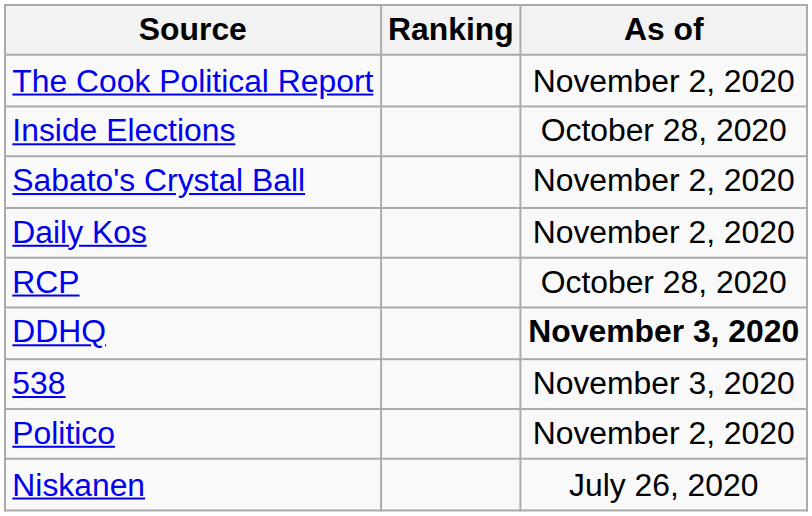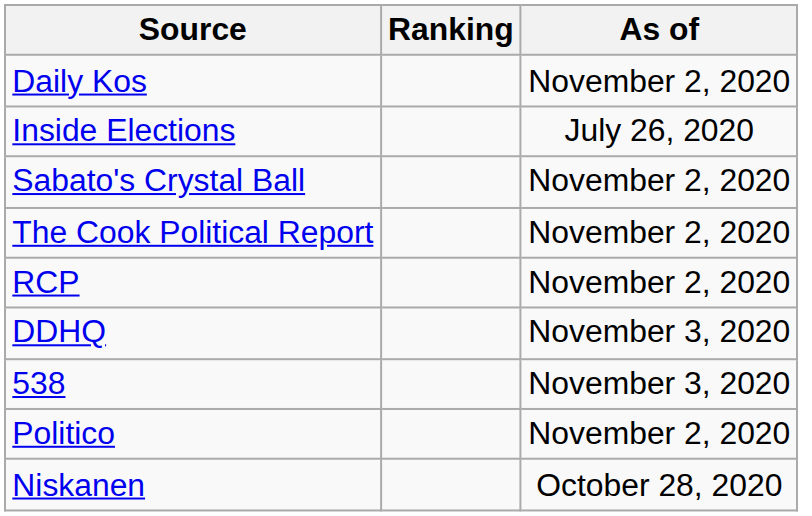rows swapped: The Cook Political Report <-> Daily Kos
Inside Elections | As of: October 28, 2020 -> July 26, 2020
RCP | As of: October 28, 2020 -> November 2, 2020
DDHQ | As of: bold -> normal
Niskanen | As of: July 26, 2020 -> October 28, 2020
